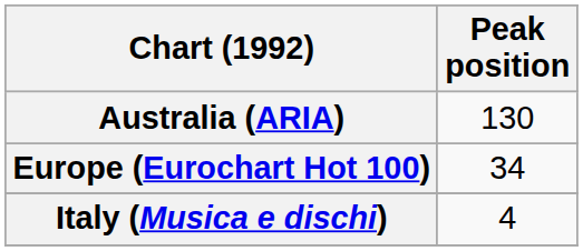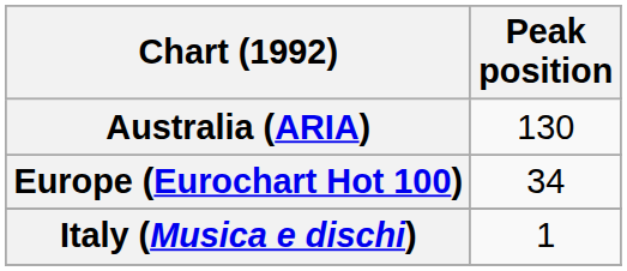Italy (Musica e dischi) | Peak position: 4 -> 1
